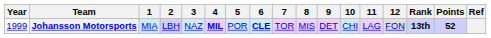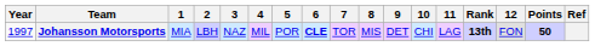columns swapped: 12 <-> Rank
Johansson Motorsports | Year: 1999 -> 1997
Johansson Motorsports | 4: bold -> normal
Johansson Motorsports | Points: 52 -> 50
